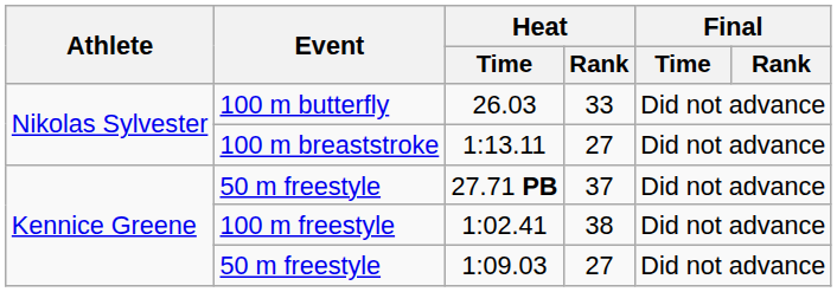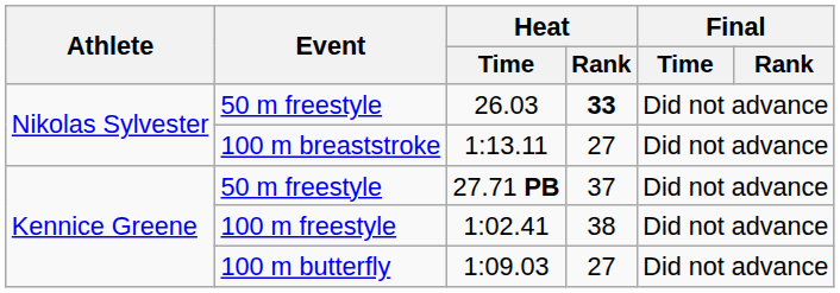26.03 | Event: 100 m butterfly -> 50 m freestyle
26.03 | Heat / Rank: normal -> bold
1:09.03 | Event: 50 m freestyle -> 100 m butterfly
